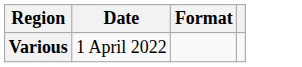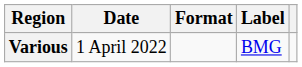+ column: Label | BMG
